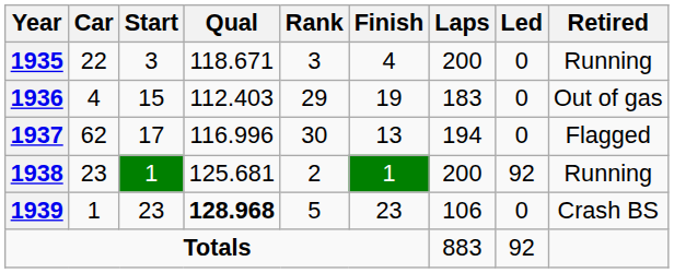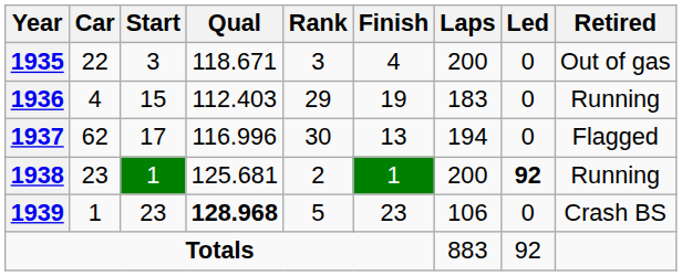1935 | Retired: Running -> Out of gas
1936 | Retired: Out of gas -> Running
1938 | Led: normal -> bold
